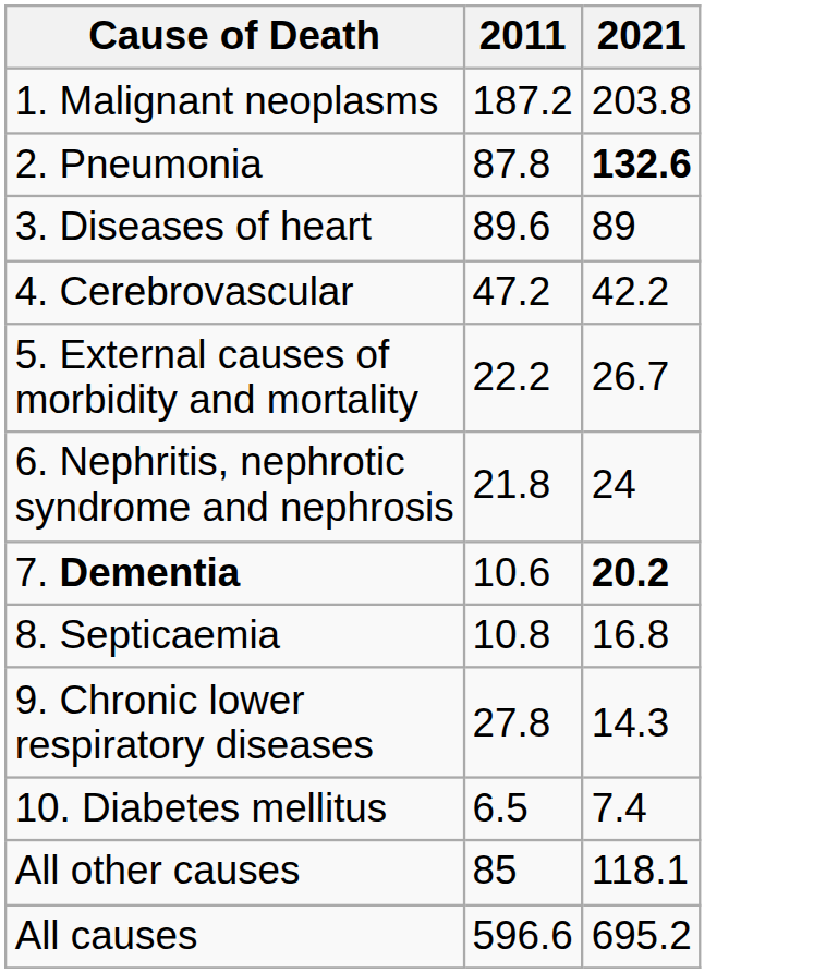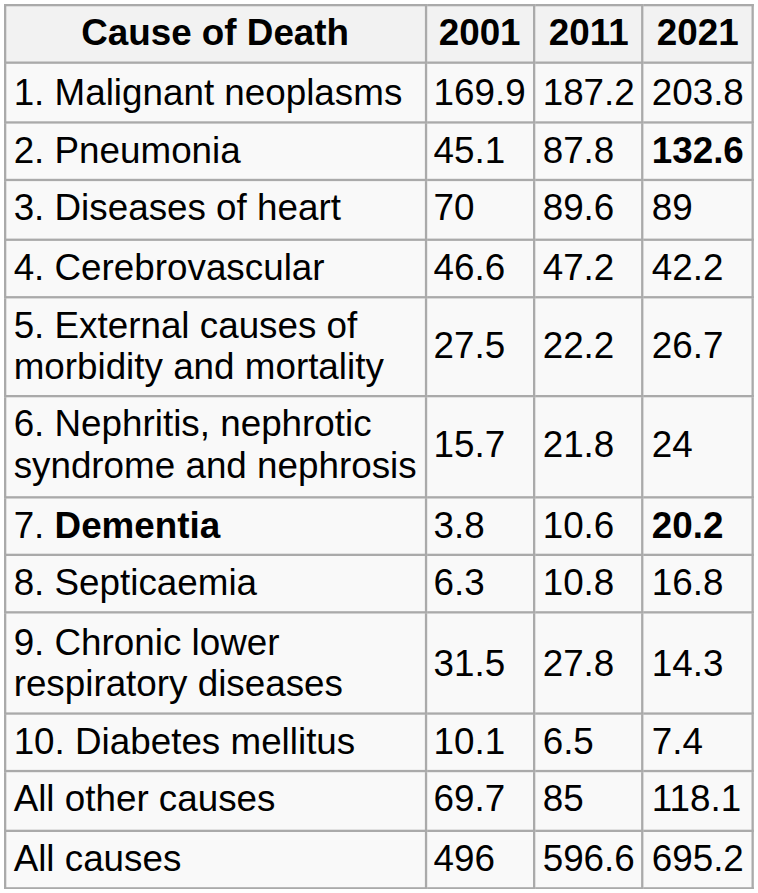+ column: 2001 | 169.9 | 45.1 | 70 | 46.6 | 27.5 | 15.7 | 3.8 | 6.3 | 31.5 | 10.1 | 69.7 | 496
